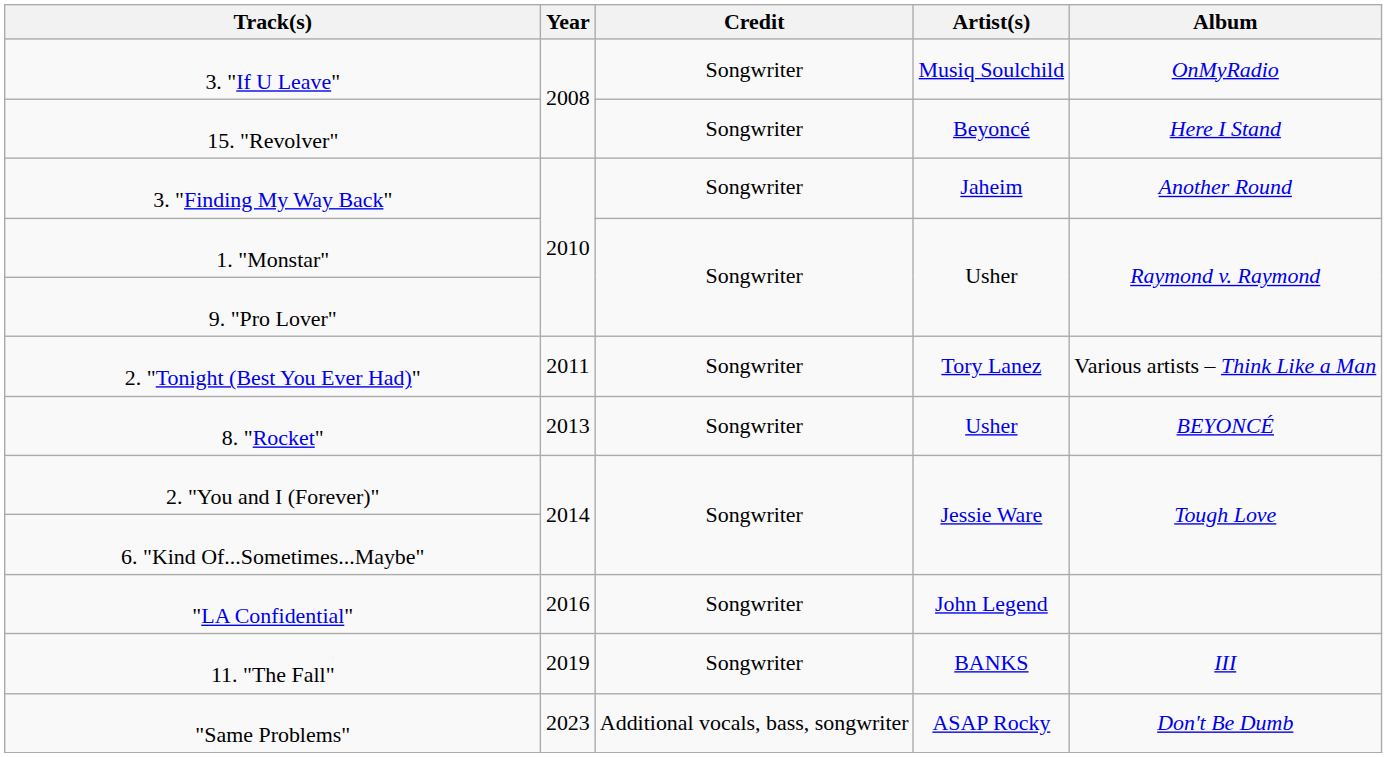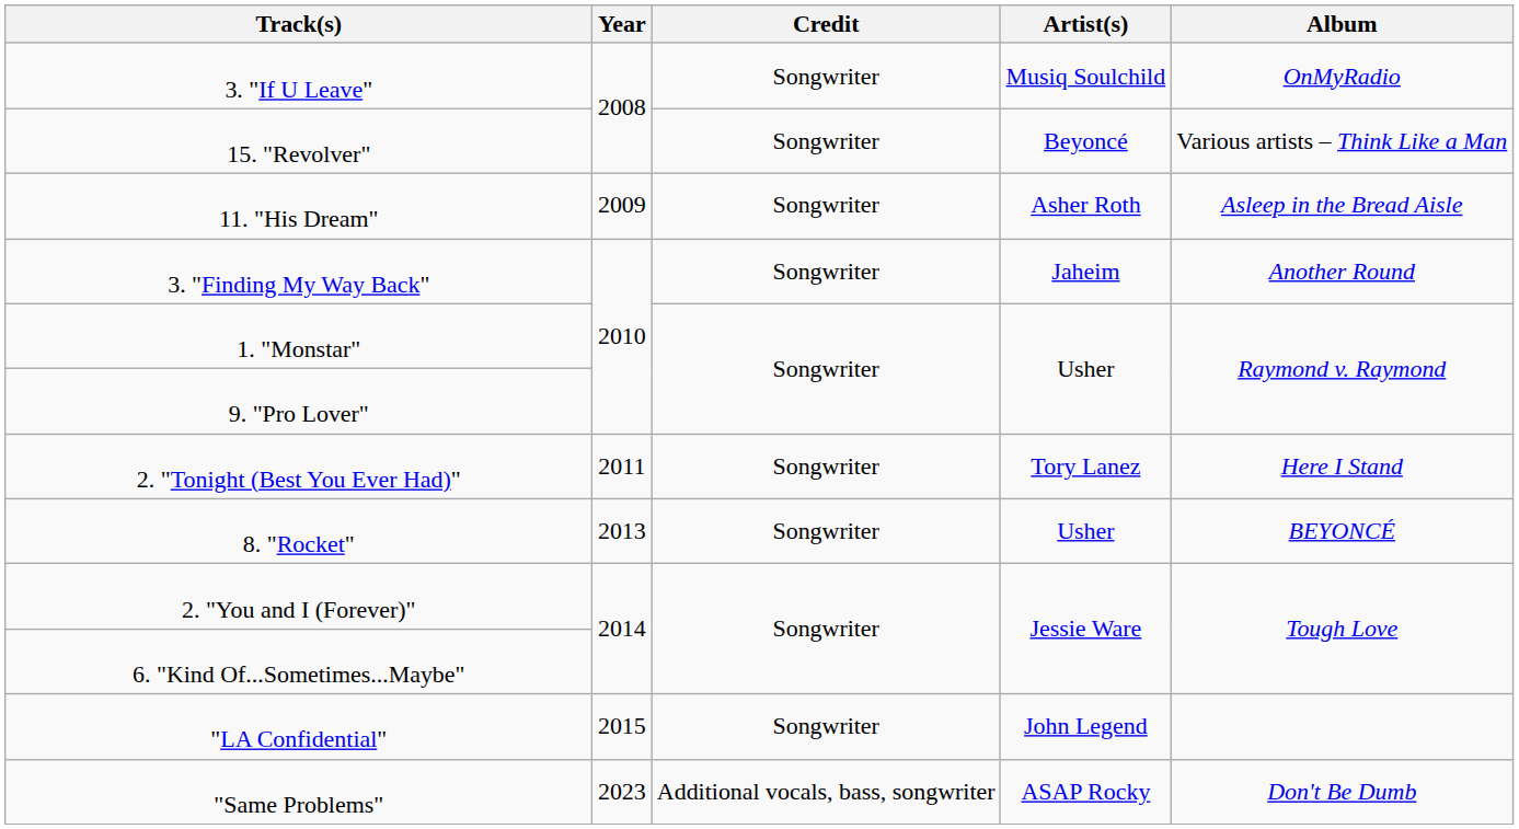15. "Revolver" | Album: Here I Stand -> Various artists – Think Like a Man
+ row: 11. "His Dream" | 2009 | Songwriter | Asher Roth | Asleep in the Bread Aisle
2. "Tonight (Best You Ever Had)" | Album: Various artists – Think Like a Man -> Here I Stand
"LA Confidential" | Year: 2016 -> 2015
- row: 11. "The Fall" | 2019 | Songwriter | BANKS | III
